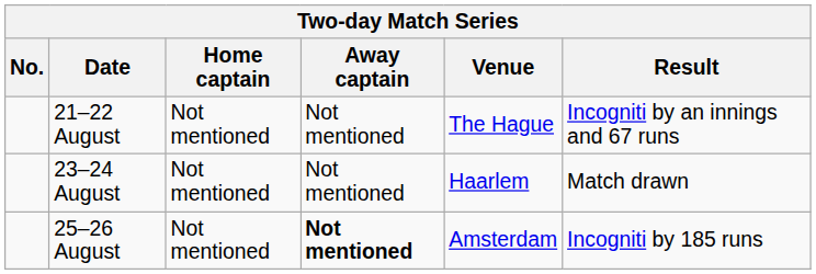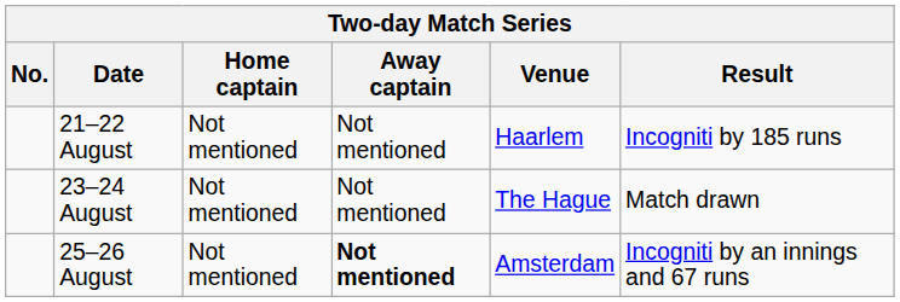21–22 August | Venue: The Hague -> Haarlem
21–22 August | Result: Incogniti by an innings and 67 runs -> Incogniti by 185 runs
23–24 August | Venue: Haarlem -> The Hague
25–26 August | Result: Incogniti by 185 runs -> Incogniti by an innings and 67 runs
